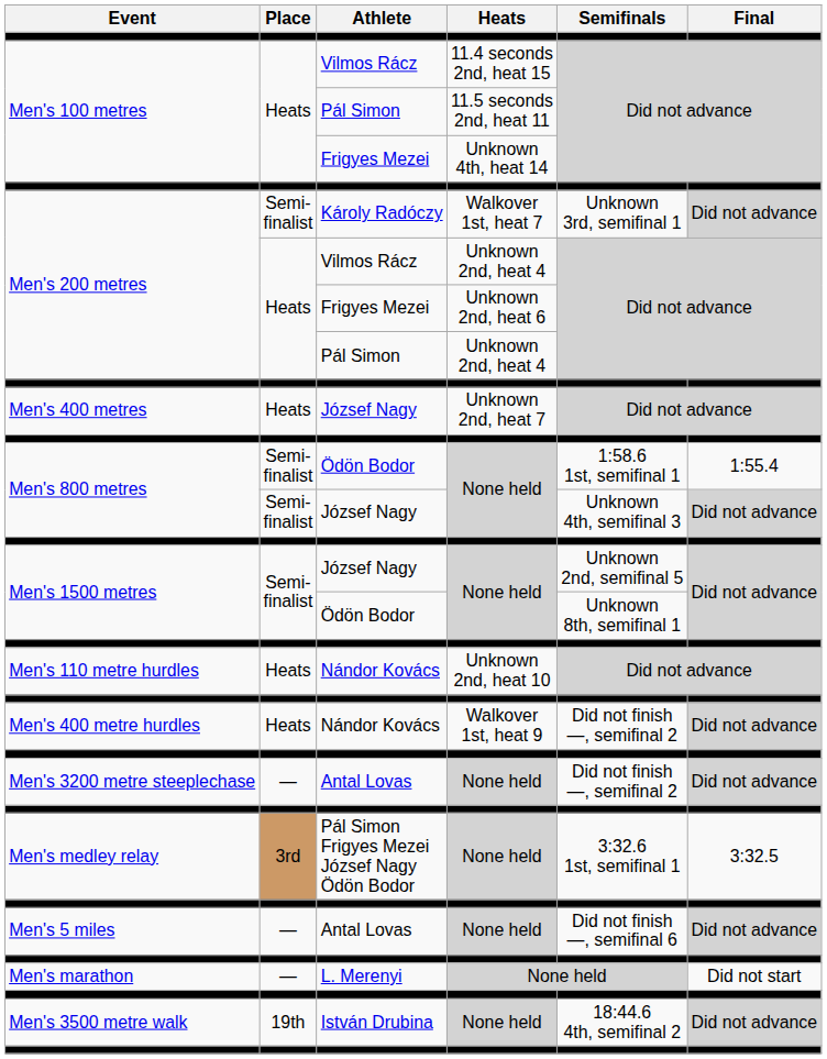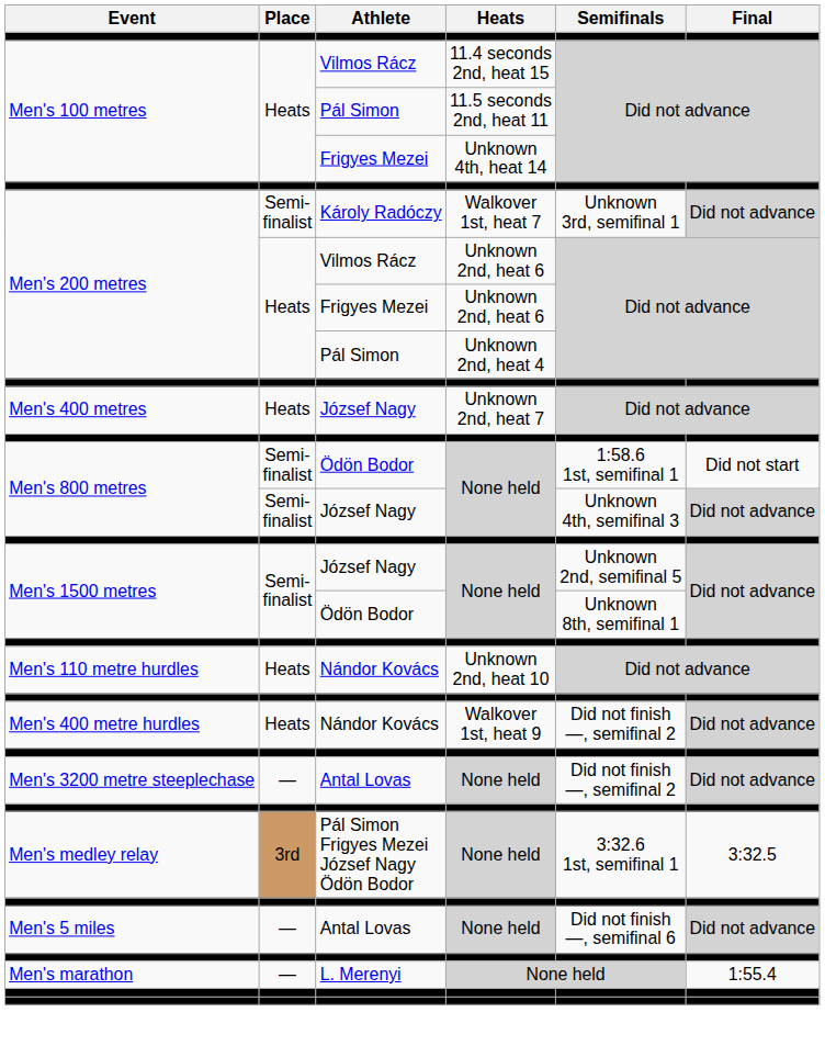Men's 200 metres / Vilmos Rácz | Heats: Unknown 2nd, heat 4 -> Unknown 2nd, heat 6
Men's 800 metres / Ödön Bodor | Final: 1:55.4 -> Did not start
Men's marathon | Final: Did not start -> 1:55.4
- row: Men's 3500 metre walk | 19th | István Drubina | None held | 18:44.6 4th, semifinal 2 | Did not advance
